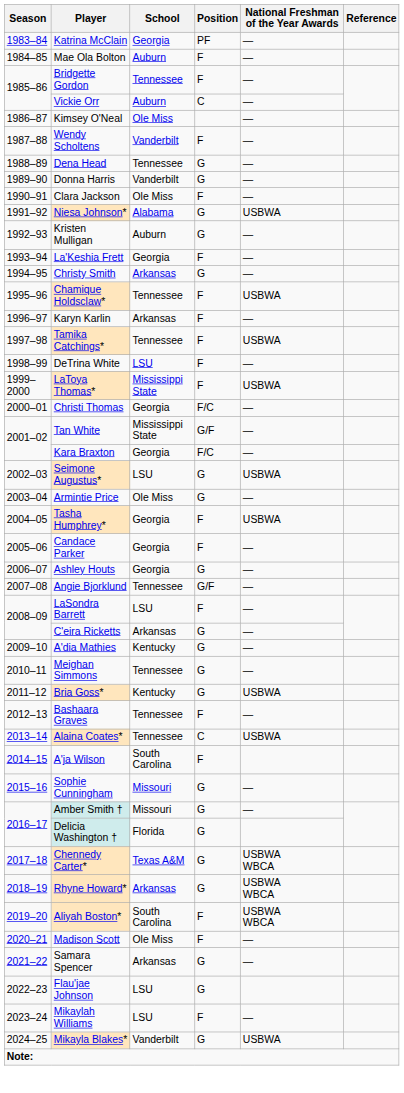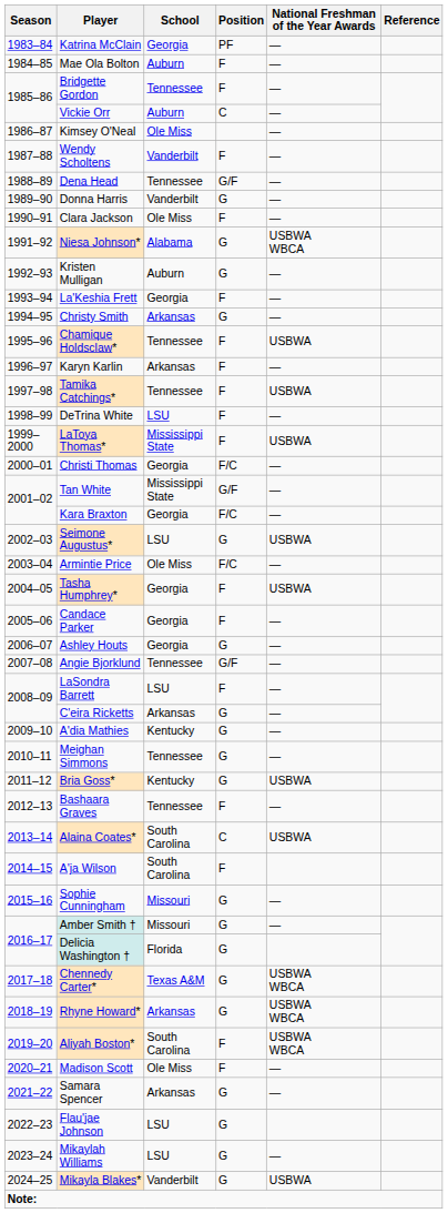Dena Head | Position: G -> G/F
Niesa Johnson* | National Freshman of the Year Awards: USBWA -> USBWA WBCA
Armintie Price | Position: G -> F/C
Alaina Coates* | School: Tennessee -> South Carolina
Mikaylah Williams | Position: F -> G
